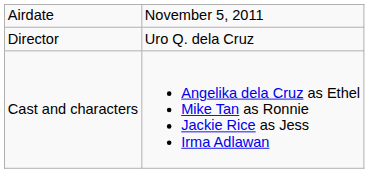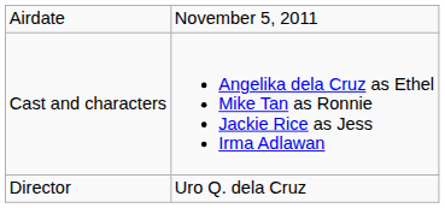rows swapped: Director <-> Cast and characters
